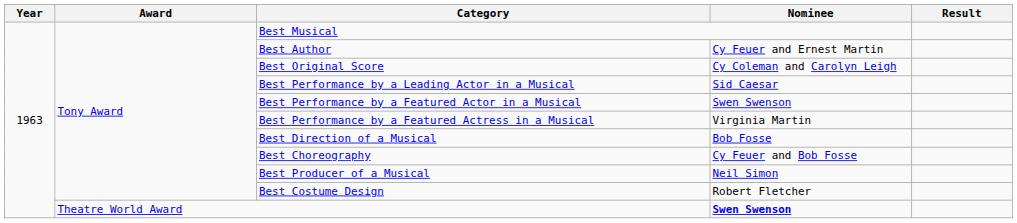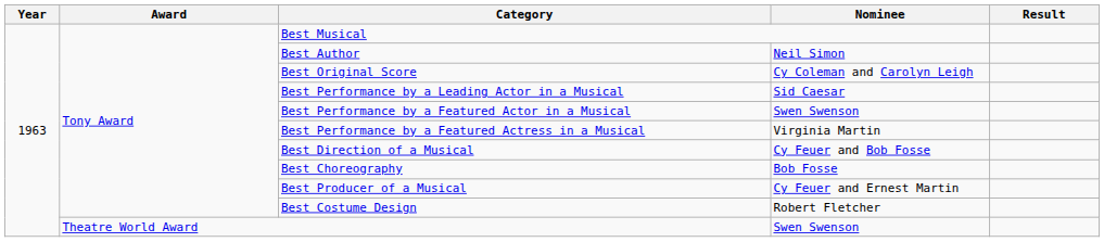Best Author | Nominee: Cy Feuer and Ernest Martin -> Neil Simon
Best Direction of a Musical | Nominee: Bob Fosse -> Cy Feuer and Bob Fosse
Best Choreography | Nominee: Cy Feuer and Bob Fosse -> Bob Fosse
Best Producer of a Musical | Nominee: Neil Simon -> Cy Feuer and Ernest Martin
Theatre World Award | Nominee: bold -> normal
